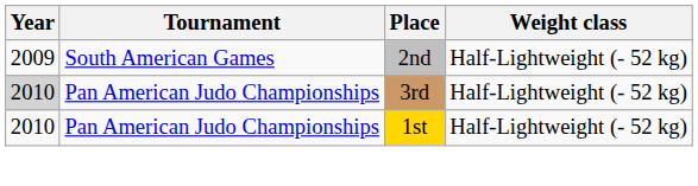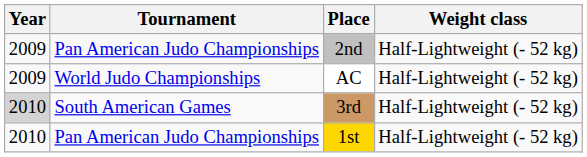2nd | Tournament: South American Games -> Pan American Judo Championships
+ row: 2009 | World Judo Championships | AC | Half-Lightweight (- 52 kg)
3rd | Tournament: Pan American Judo Championships -> South American Games
